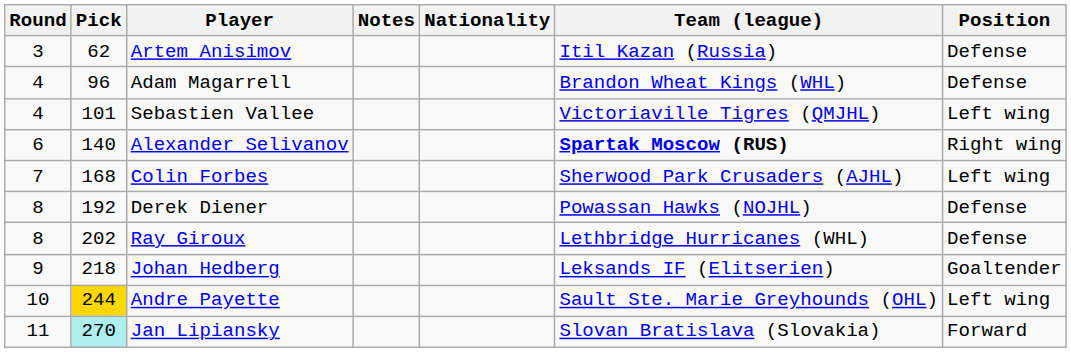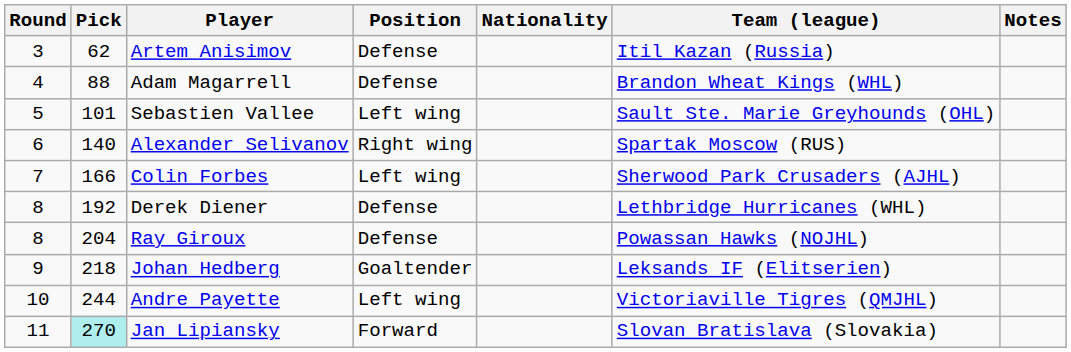columns swapped: Position <-> Notes
Adam Magarrell | Pick: 96 -> 88
Sebastien Vallee | Round: 4 -> 5
Sebastien Vallee | Team (league): Victoriaville Tigres (QMJHL) -> Sault Ste. Marie Greyhounds (OHL)
Alexander Selivanov | Team (league): bold -> normal
Colin Forbes | Pick: 168 -> 166
Derek Diener | Team (league): Powassan Hawks (NOJHL) -> Lethbridge Hurricanes (WHL)
Ray Giroux | Pick: 202 -> 204
Ray Giroux | Team (league): Lethbridge Hurricanes (WHL) -> Powassan Hawks (NOJHL)
Andre Payette | Pick: gold background -> no background
Andre Payette | Team (league): Sault Ste. Marie Greyhounds (OHL) -> Victoriaville Tigres (QMJHL)
